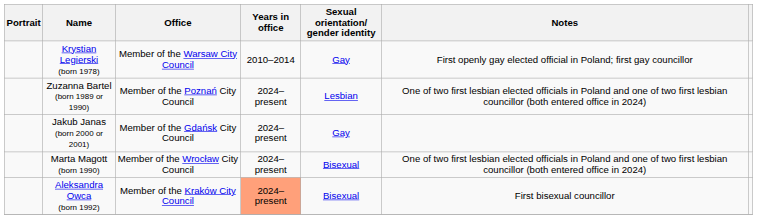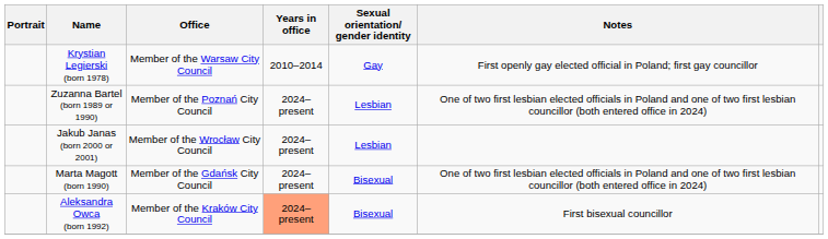Jakub Janas (born 2000 or 2001) | Office: Member of the Gdańsk City Council -> Member of the Wrocław City Council
Jakub Janas (born 2000 or 2001) | Sexual orientation/ gender identity: Gay -> Lesbian
Marta Magott (born 1990) | Office: Member of the Wrocław City Council -> Member of the Gdańsk City Council
